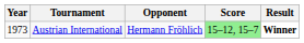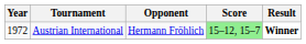Austrian International | Year: 1973 -> 1972
